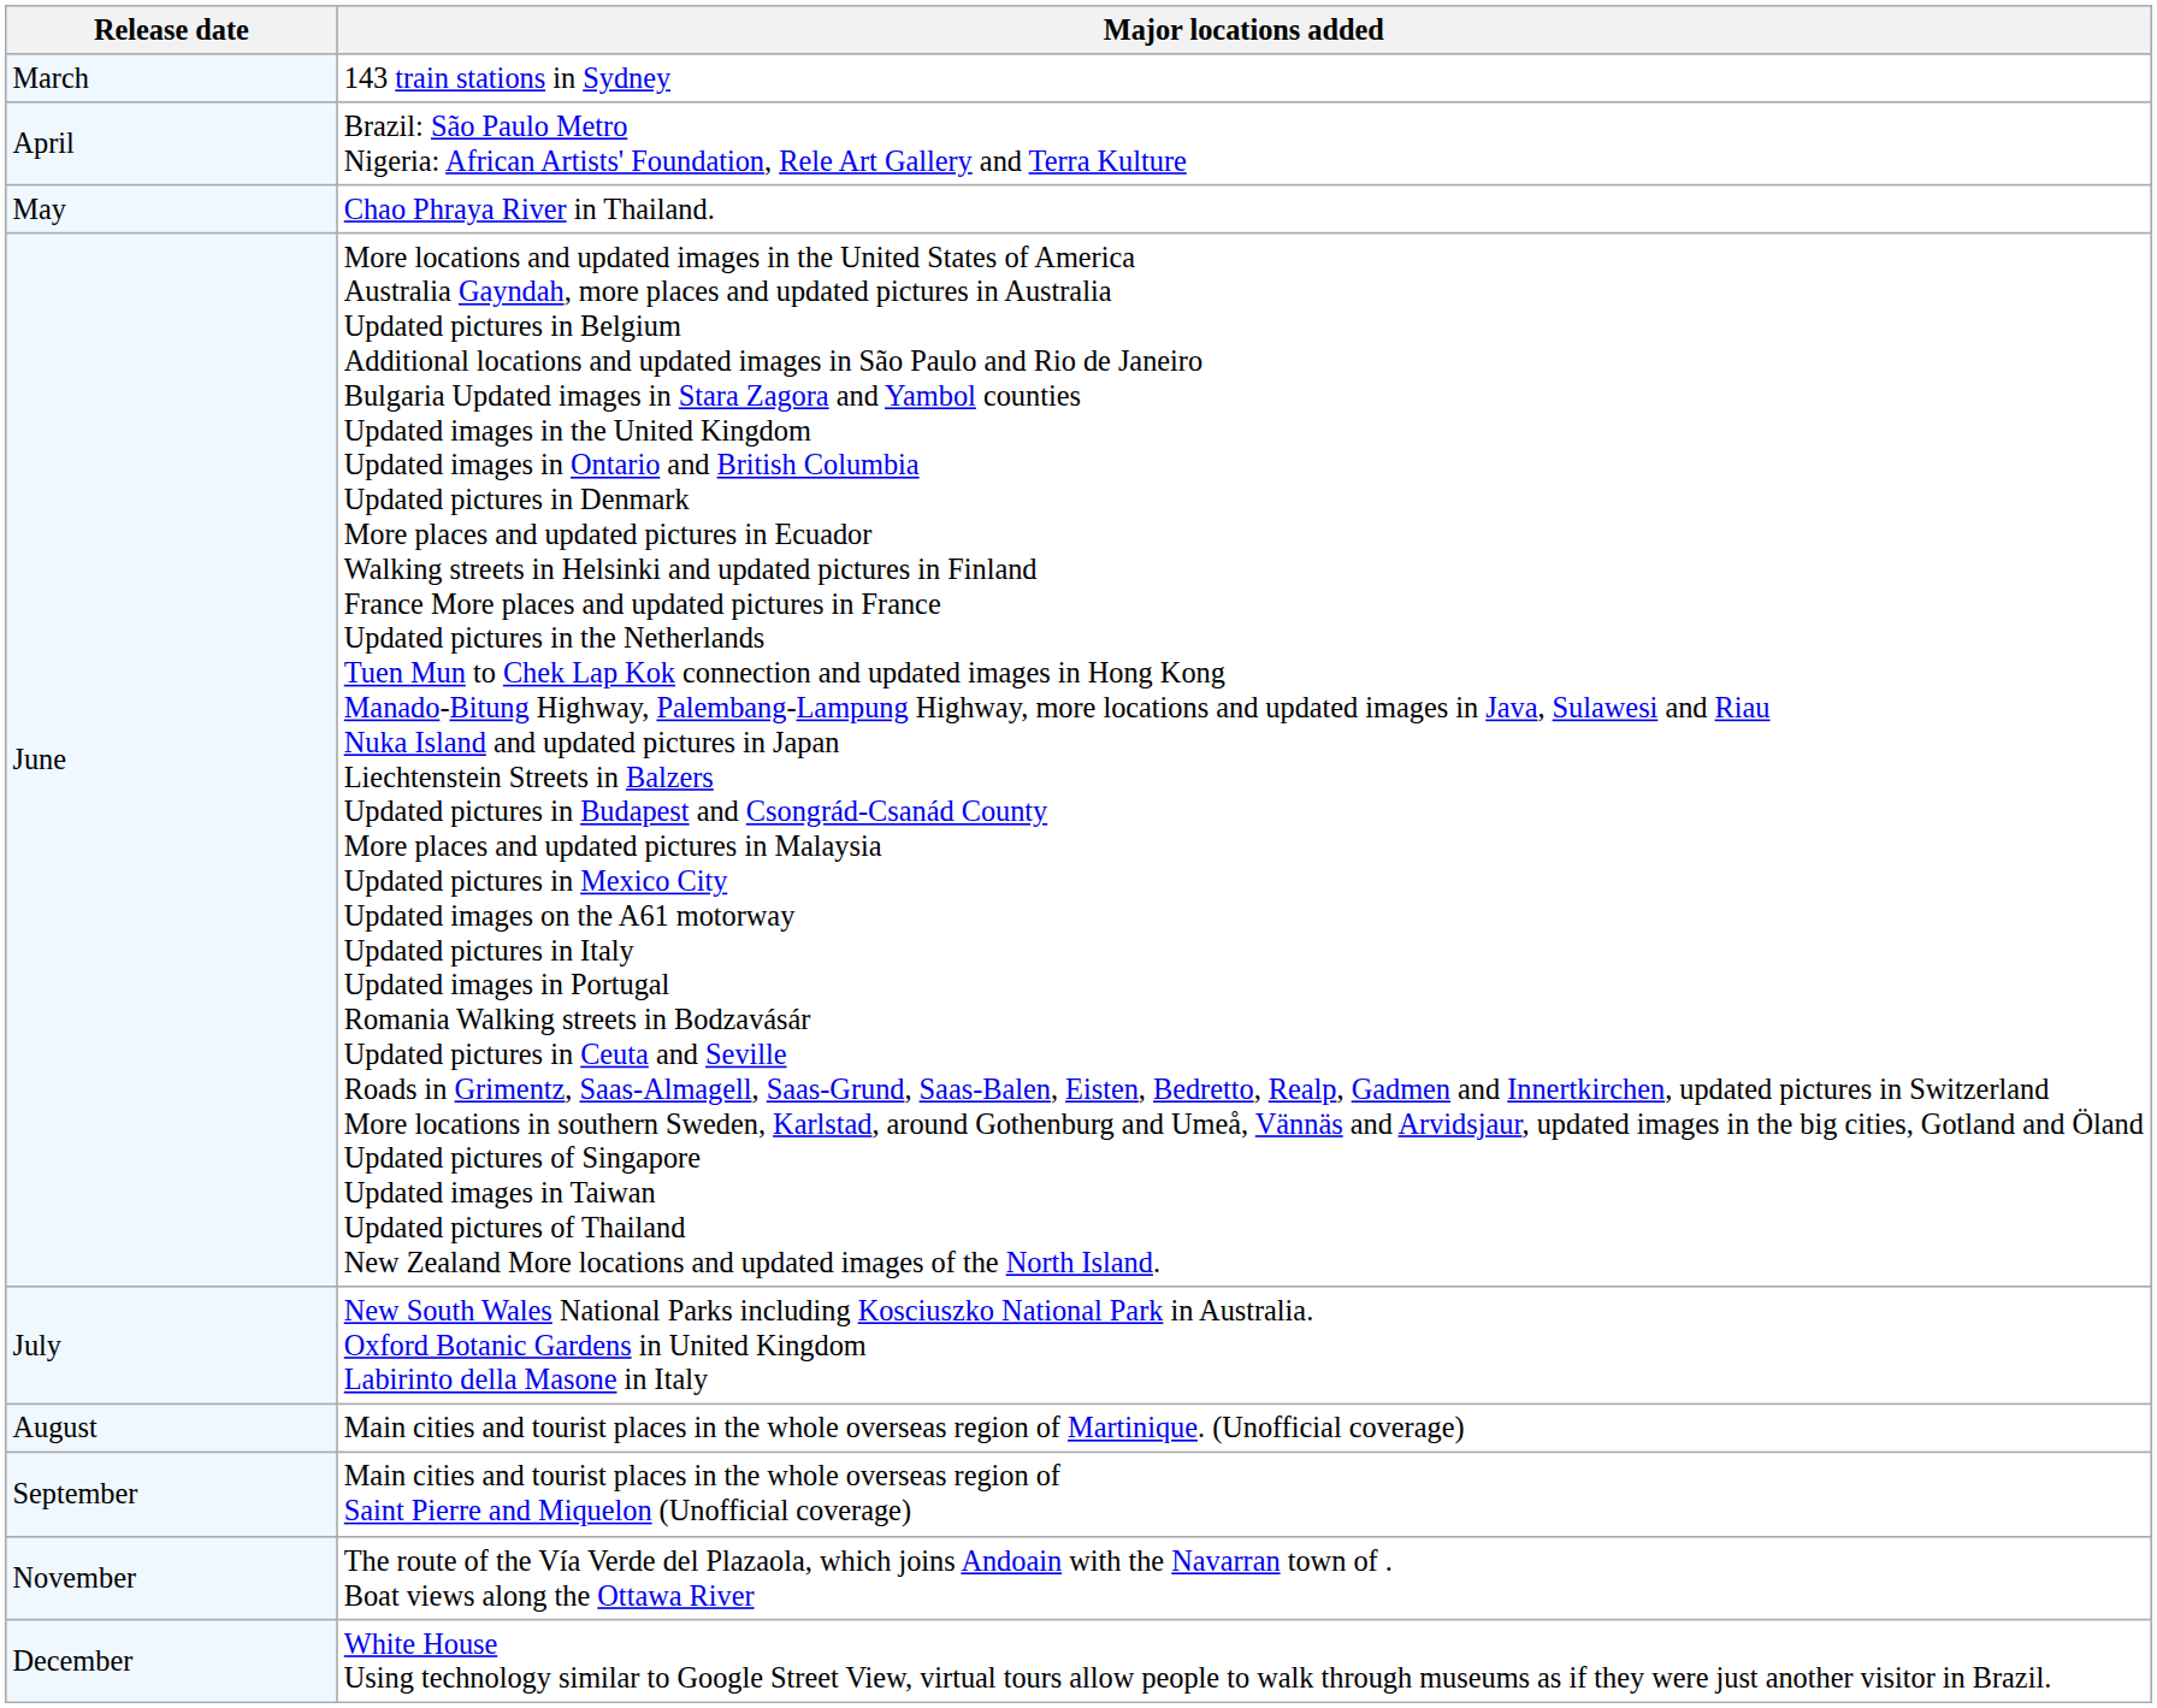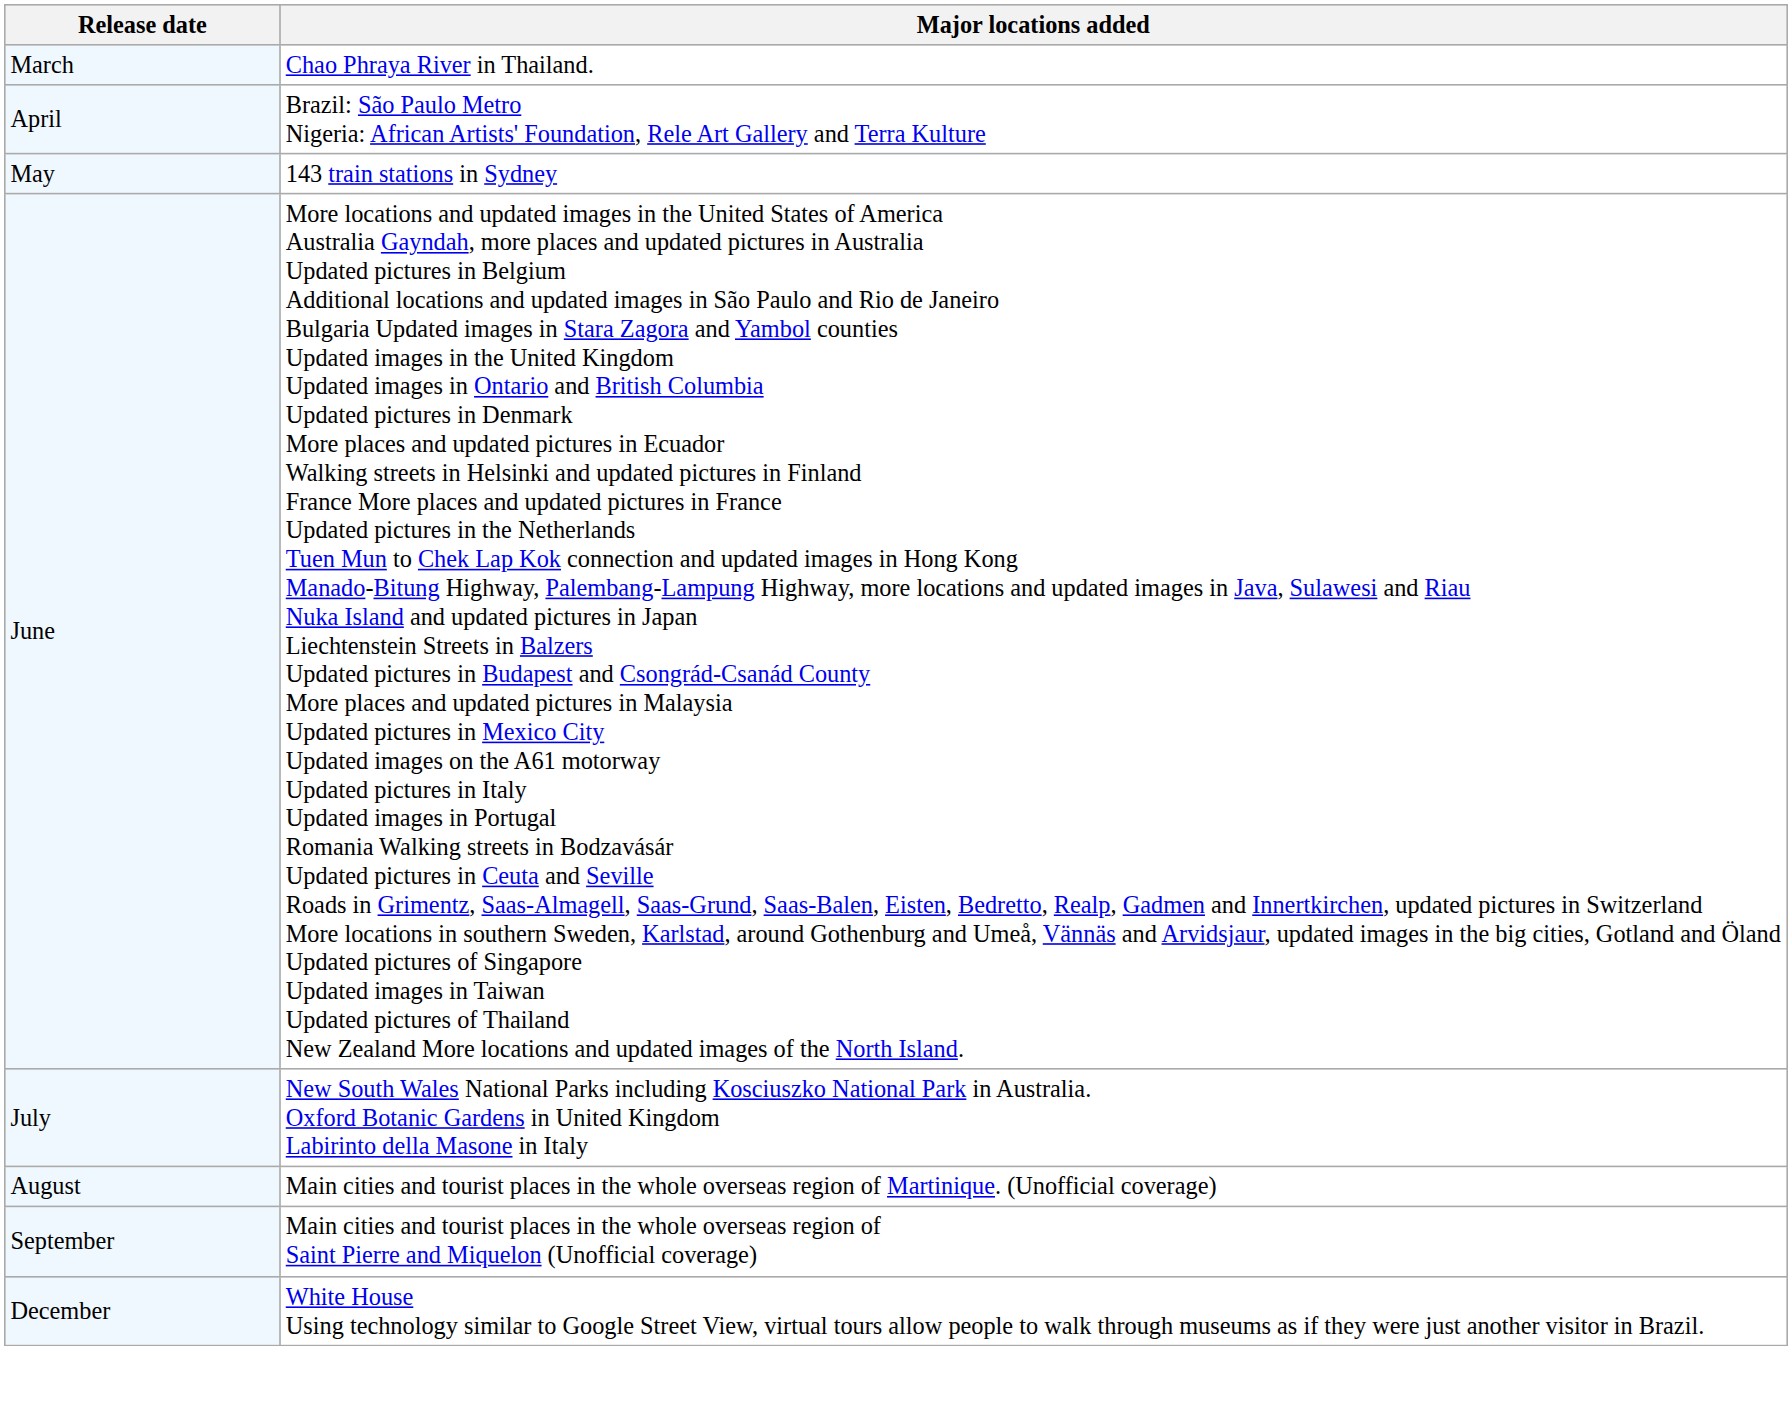March | Major locations added: 143 train stations in Sydney -> Chao Phraya River in Thailand.
May | Major locations added: Chao Phraya River in Thailand. -> 143 train stations in Sydney
- row: November | The route of the Vía Verde del Plazaola, which joins Andoain with the Navarran town of . Boat views along the Ottawa River
